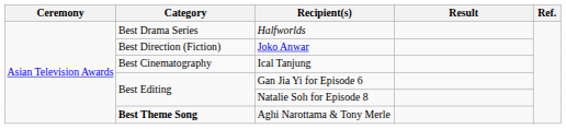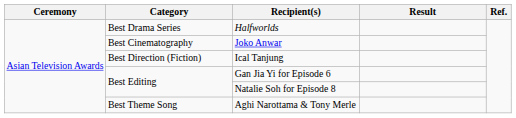Joko Anwar | Category: Best Direction (Fiction) -> Best Cinematography
Ical Tanjung | Category: Best Cinematography -> Best Direction (Fiction)
Aghi Narottama & Tony Merle | Category: bold -> normal
